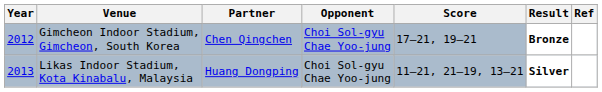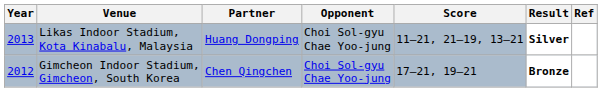rows swapped: Gimcheon Indoor Stadium, Gimcheon, South Korea <-> Likas Indoor Stadium, Kota Kinabalu, Malaysia
